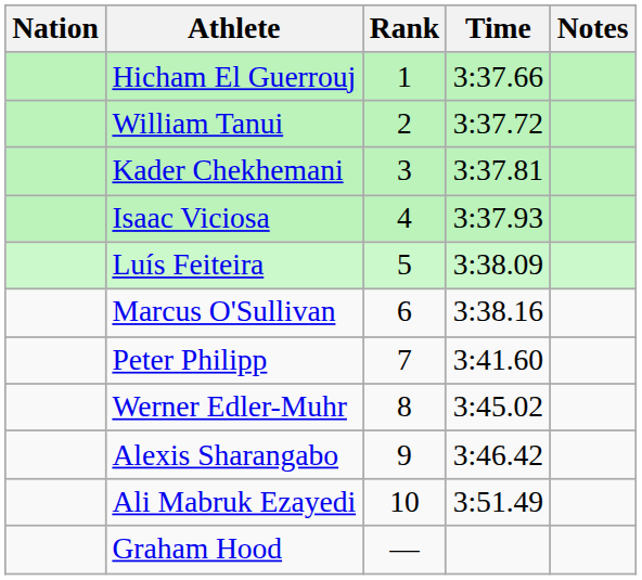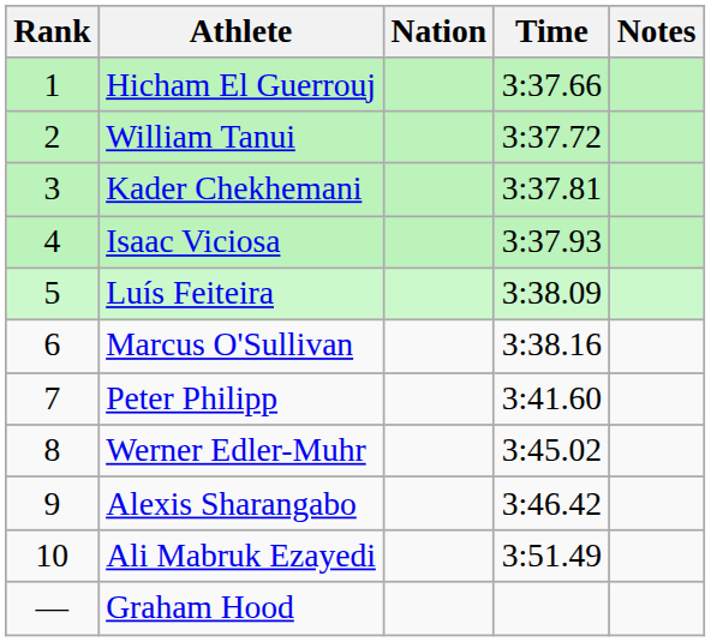columns swapped: Rank <-> Nation
